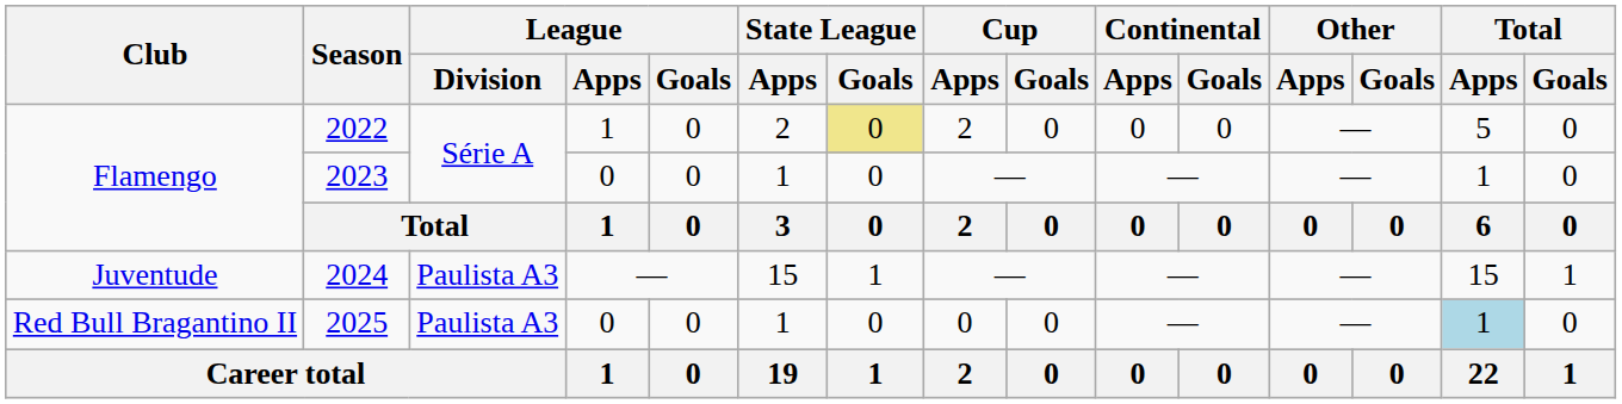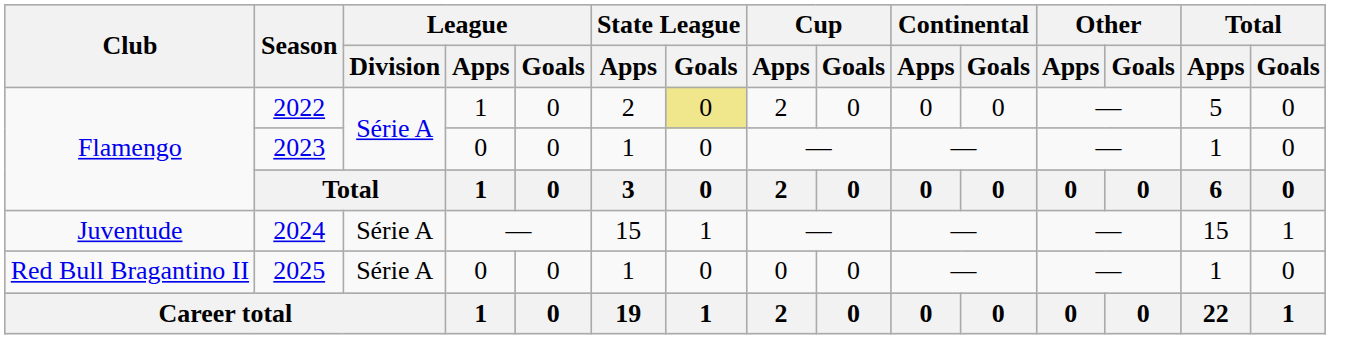2024 | League / Division: Paulista A3 -> Série A
2025 | League / Division: Paulista A3 -> Série A
2025 | Total / Apps: lightblue background -> no background
